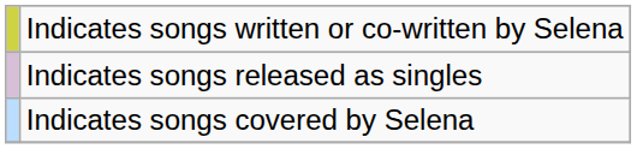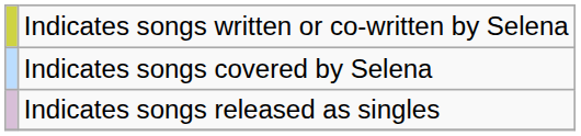rows swapped: Indicates songs covered by Selena <-> Indicates songs released as singles
